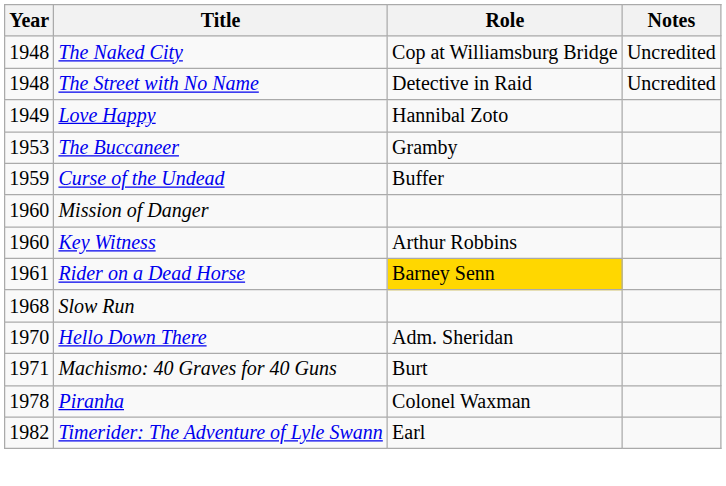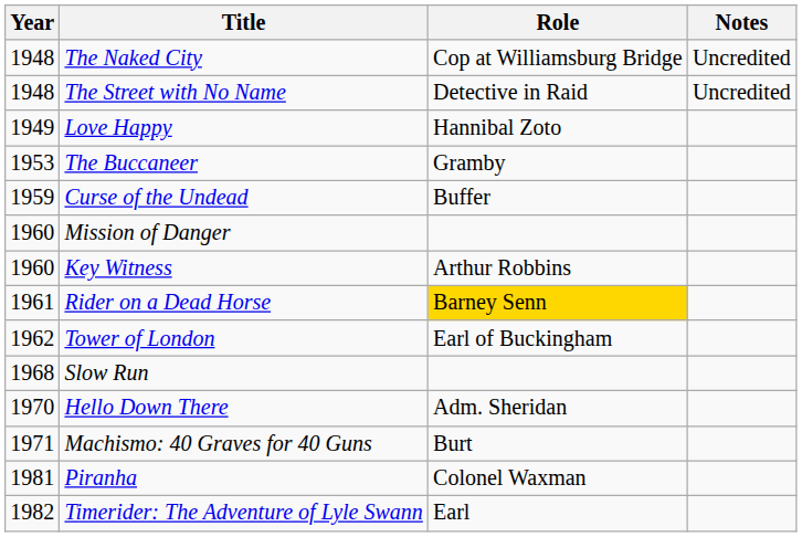+ row: 1962 | Tower of London | Earl of Buckingham
Piranha | Year: 1978 -> 1981
